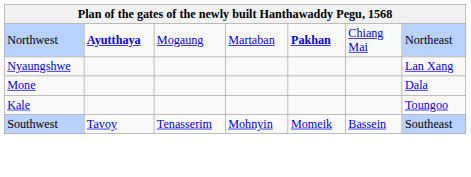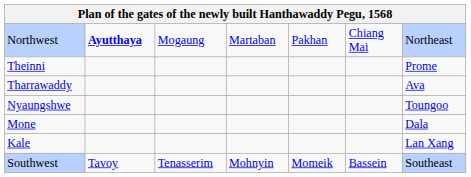Northwest | column 5: bold -> normal
+ row: Theinni | Prome
+ row: Tharrawaddy | Ava
Nyaungshwe | column 7: Lan Xang -> Toungoo
Kale | column 7: Toungoo -> Lan Xang
